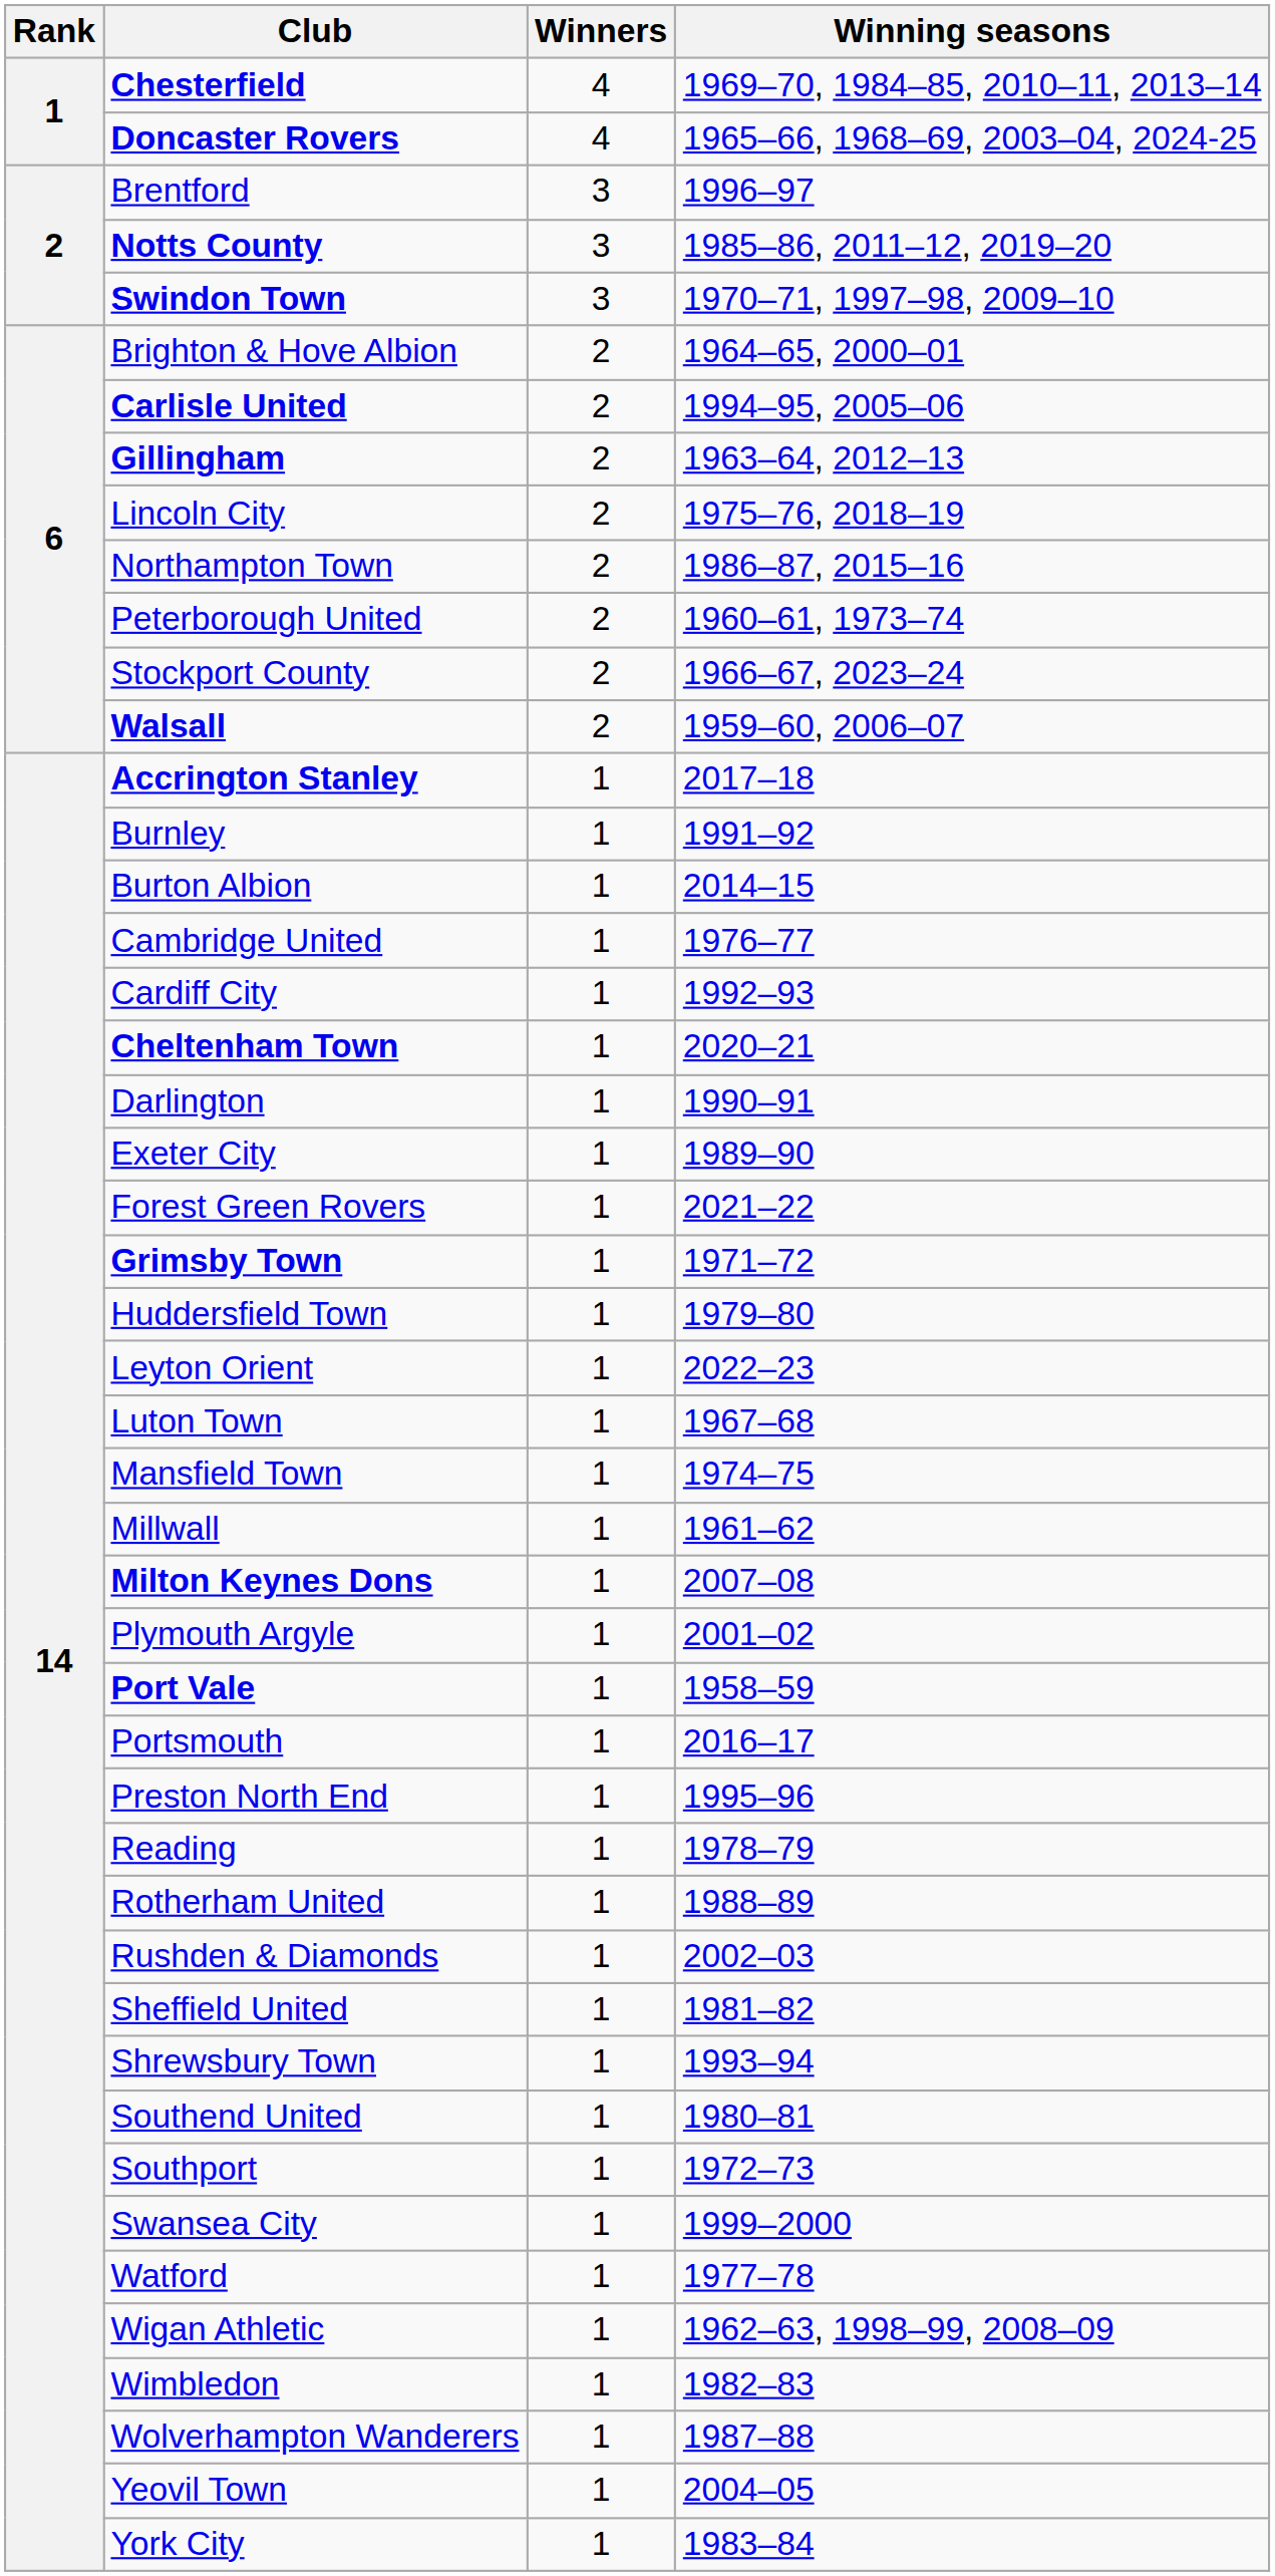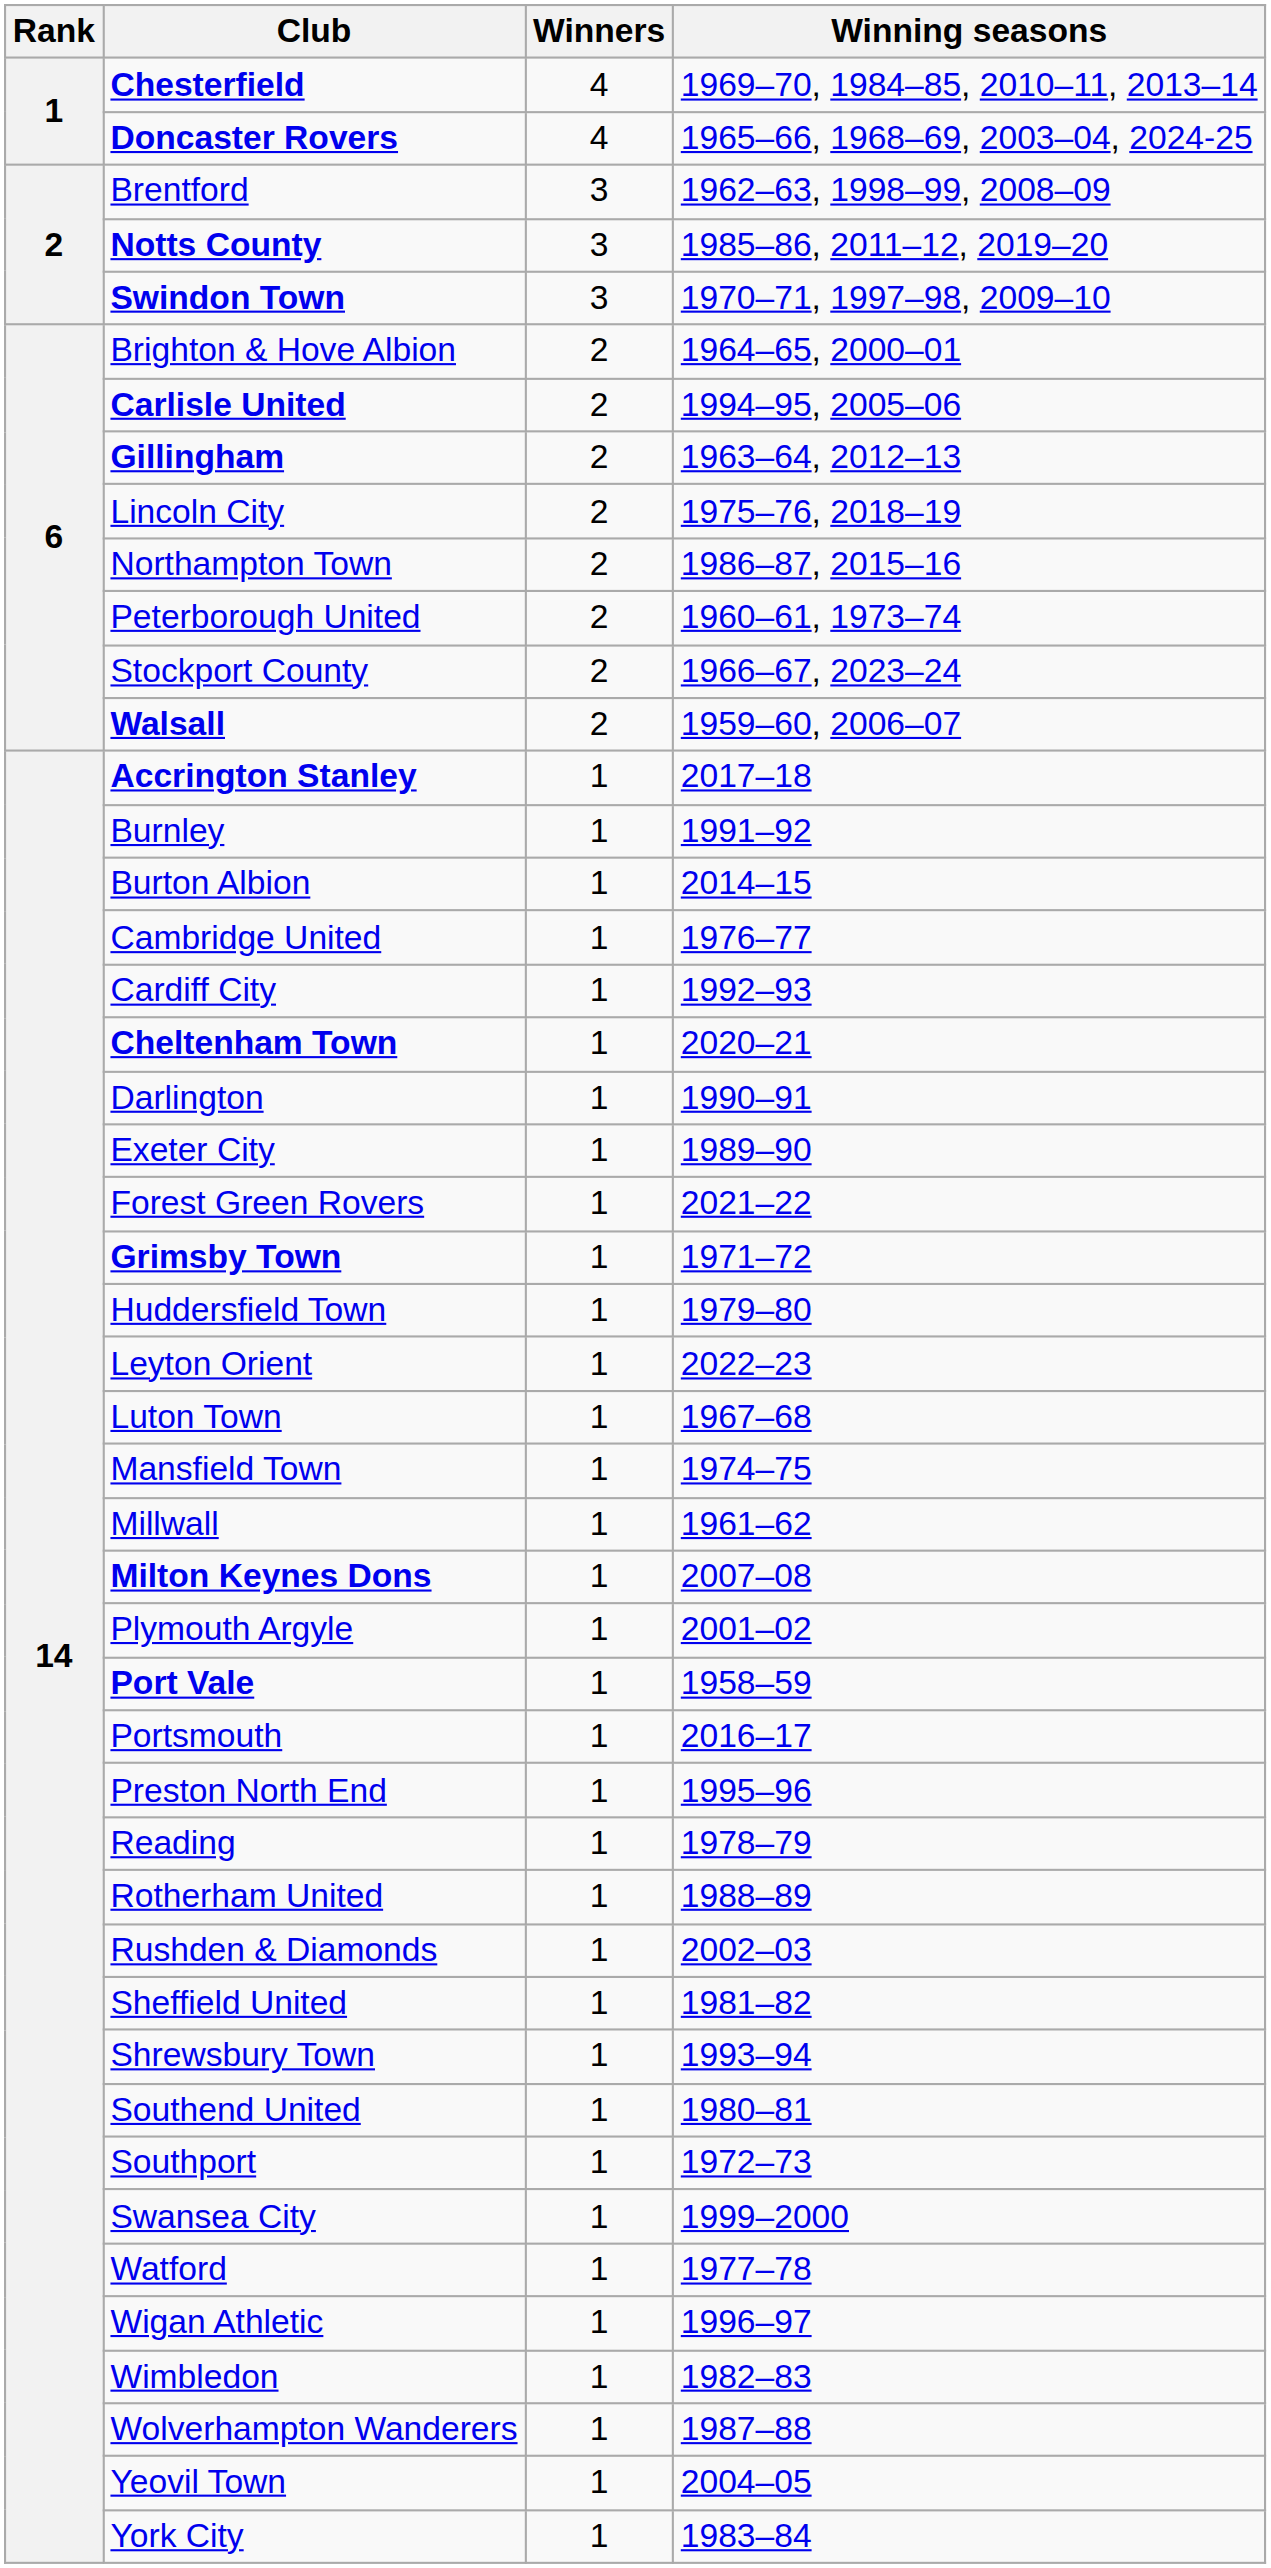Brentford | Winning seasons: 1996–97 -> 1962–63, 1998–99, 2008–09
Wigan Athletic | Winning seasons: 1962–63, 1998–99, 2008–09 -> 1996–97
